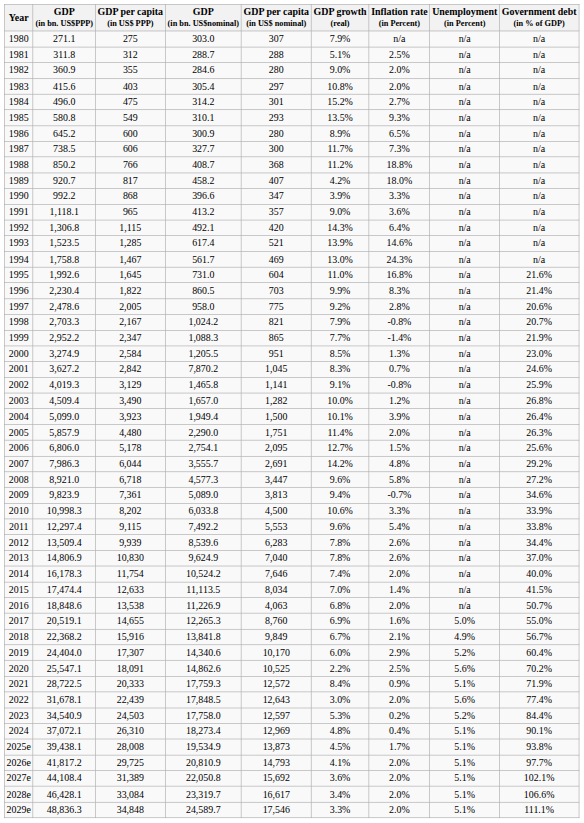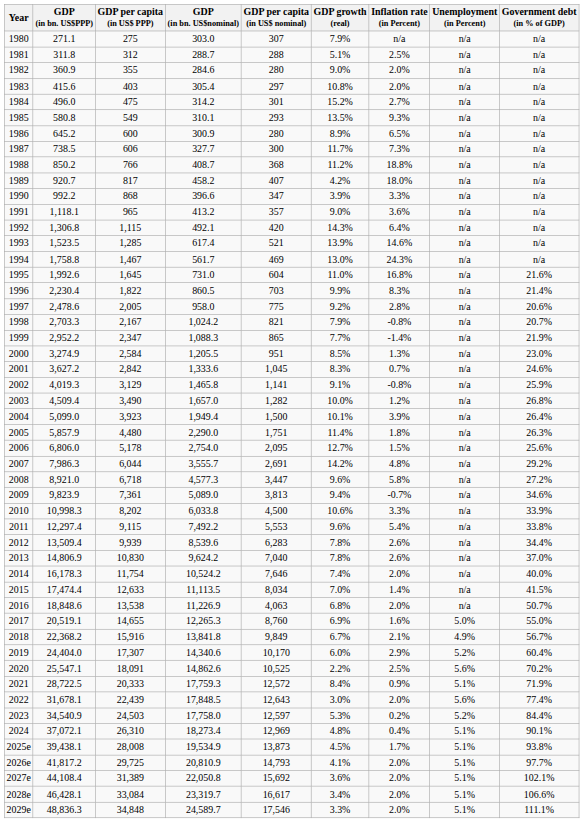2001 | GDP (in bn. US$nominal): 7,870.2 -> 1,333.6
2005 | Inflation rate (in Percent): 2.0% -> 1.8%
2006 | GDP (in bn. US$nominal): 2,754.1 -> 2,754.0
2013 | GDP (in bn. US$nominal): 9,624.9 -> 9,624.2
